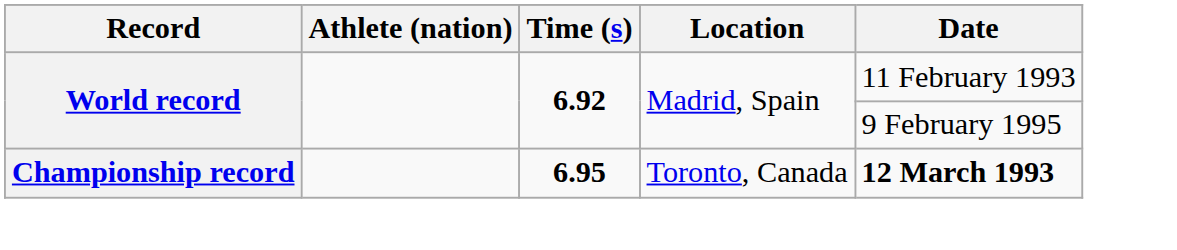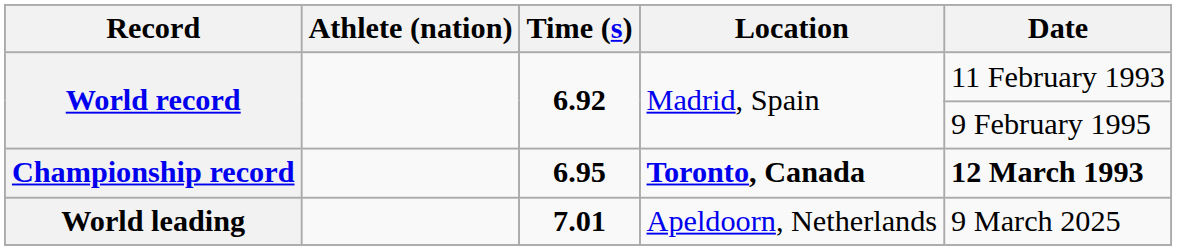Championship record | Location: normal -> bold
+ row: World leading | 7.01 | Apeldoorn, Netherlands | 9 March 2025
